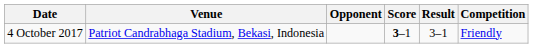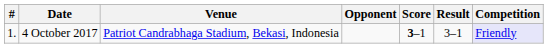+ column: # | 1.
4 October 2017 | Competition: no background -> lavender background
